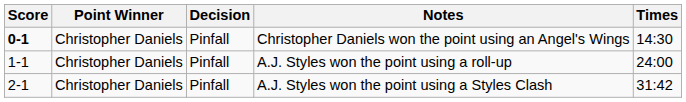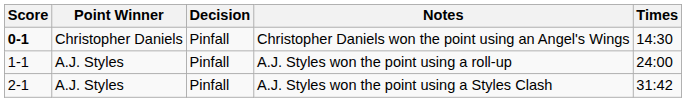A.J. Styles won the point using a roll-up | Point Winner: Christopher Daniels -> A.J. Styles
A.J. Styles won the point using a Styles Clash | Point Winner: Christopher Daniels -> A.J. Styles
